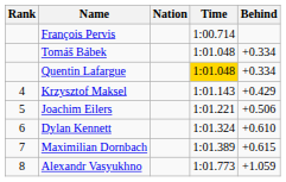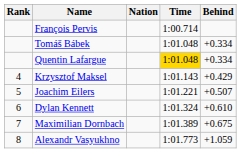Joachim Eilers | Behind: +0.506 -> +0.507
Maximilian Dornbach | Behind: +0.615 -> +0.675
